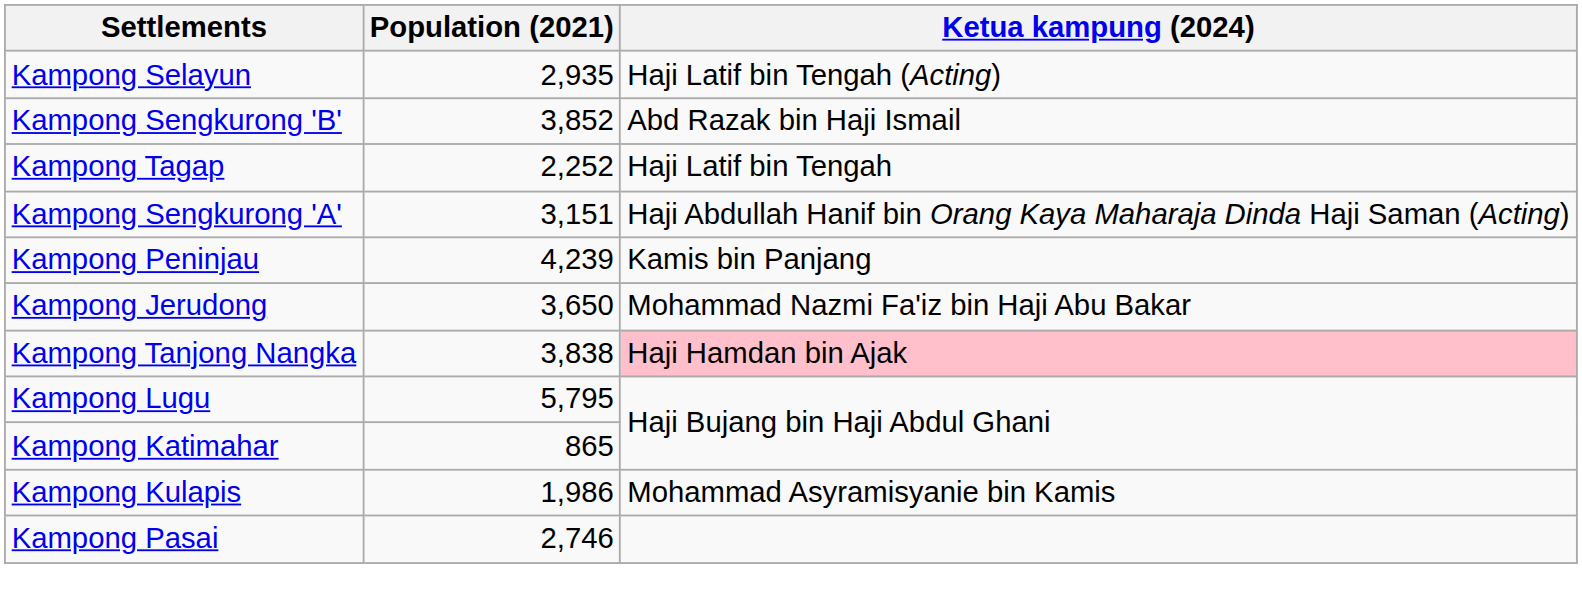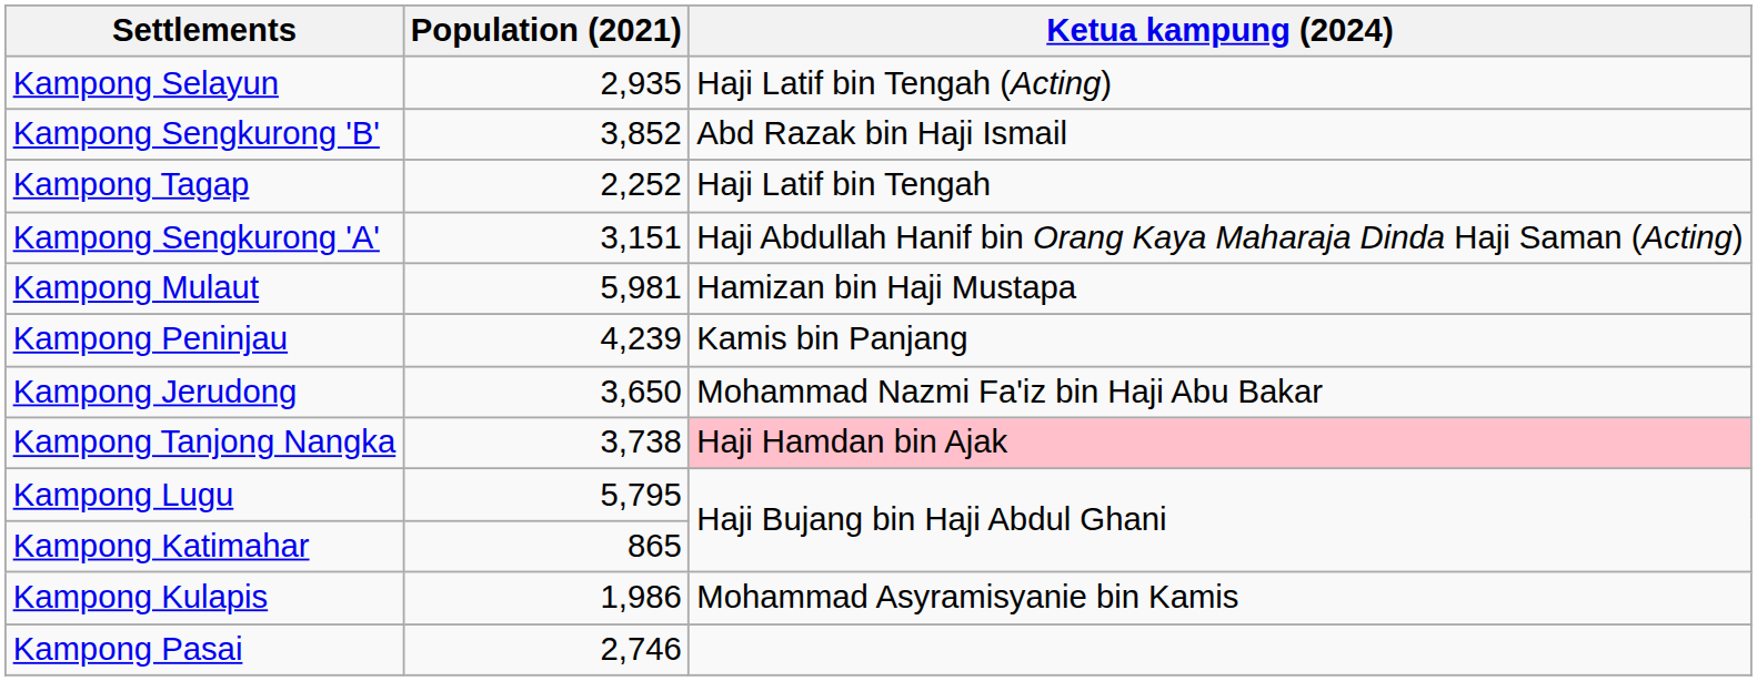+ row: Kampong Mulaut | 5,981 | Hamizan bin Haji Mustapa
Kampong Tanjong Nangka | Population (2021): 3,838 -> 3,738
